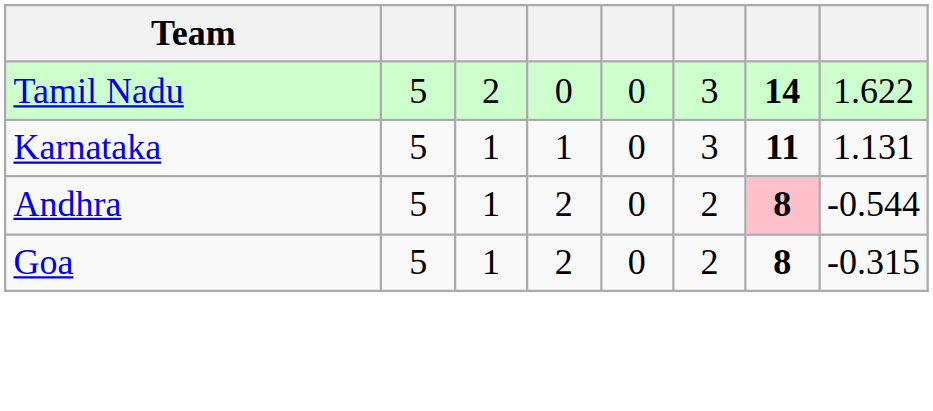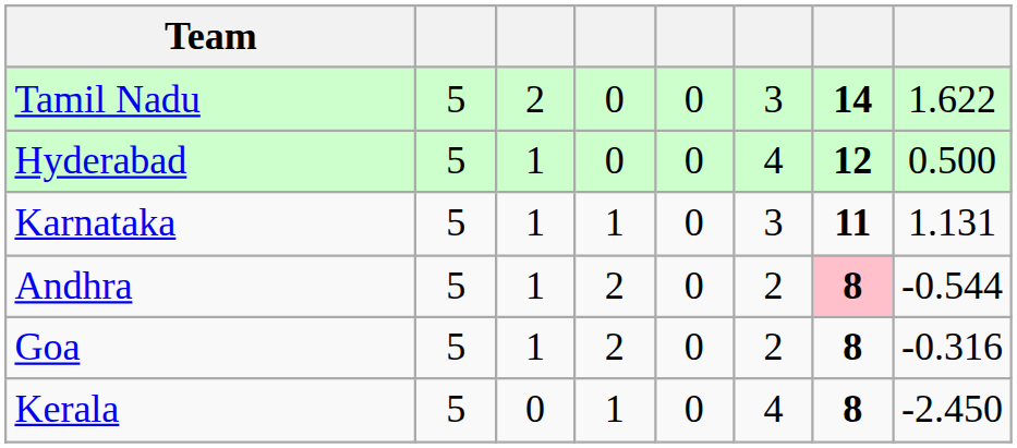+ row: Hyderabad | 5 | 1 | 0 | 0 | 4 | 12 | 0.500
Goa | column 8: -0.315 -> -0.316
+ row: Kerala | 5 | 0 | 1 | 0 | 4 | 8 | -2.450
